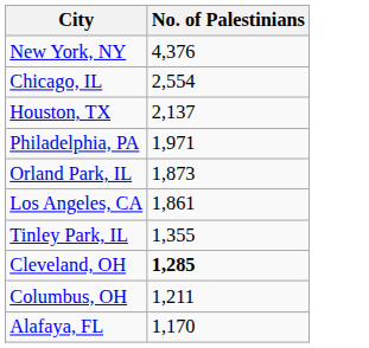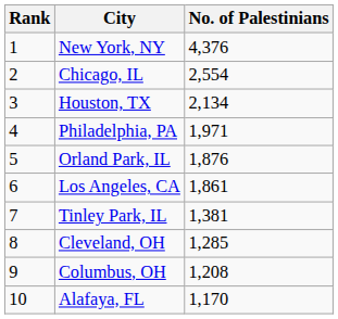+ column: Rank | 1 | 2 | 3 | 4 | 5 | 6 | 7 | 8 | 9 | 10
Houston, TX | No. of Palestinians: 2,137 -> 2,134
Orland Park, IL | No. of Palestinians: 1,873 -> 1,876
Tinley Park, IL | No. of Palestinians: 1,355 -> 1,381
Cleveland, OH | No. of Palestinians: bold -> normal
Columbus, OH | No. of Palestinians: 1,211 -> 1,208
